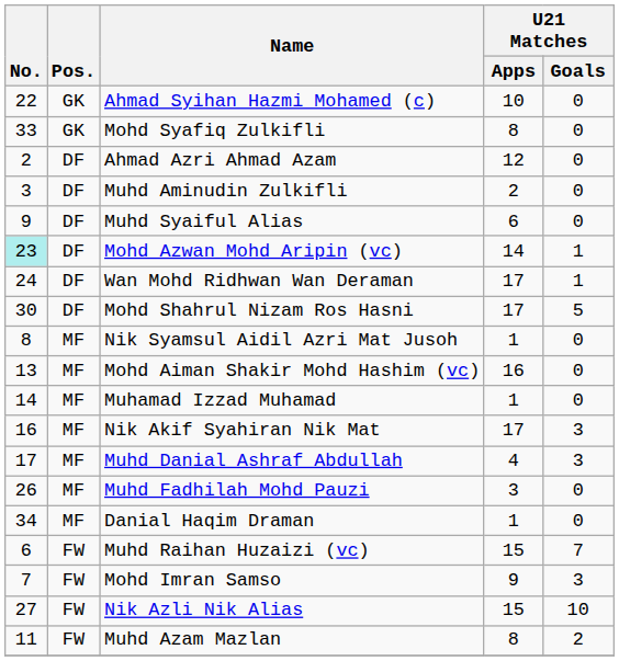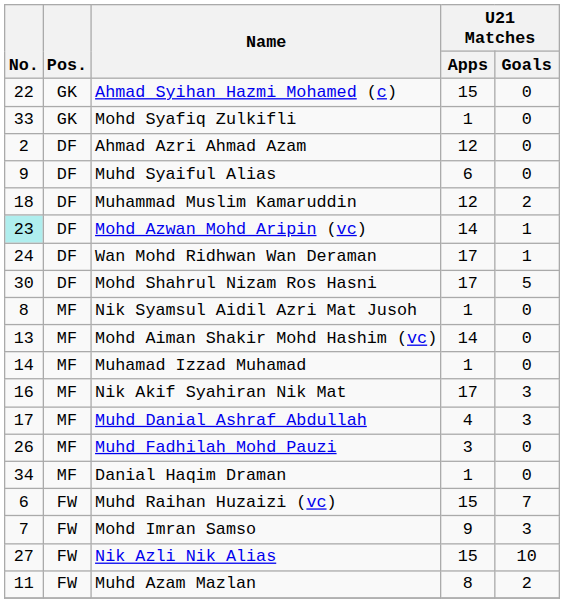Ahmad Syihan Hazmi Mohamed (c) | U21 Matches / Apps: 10 -> 15
Mohd Syafiq Zulkifli | U21 Matches / Apps: 8 -> 1
- row: 3 | DF | Muhd Aminudin Zulkifli | 2 | 0
+ row: 18 | DF | Muhammad Muslim Kamaruddin | 12 | 2
Mohd Aiman Shakir Mohd Hashim (vc) | U21 Matches / Apps: 16 -> 14
